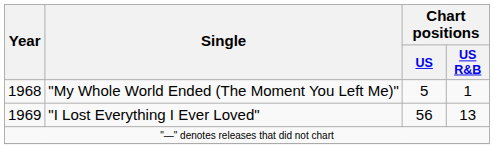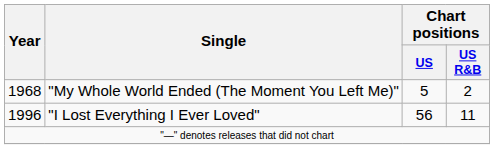"My Whole World Ended (The Moment You Left Me)" | Chart positions / US R&B: 1 -> 2
"I Lost Everything I Ever Loved" | Year: 1969 -> 1996
"I Lost Everything I Ever Loved" | Chart positions / US R&B: 13 -> 11
